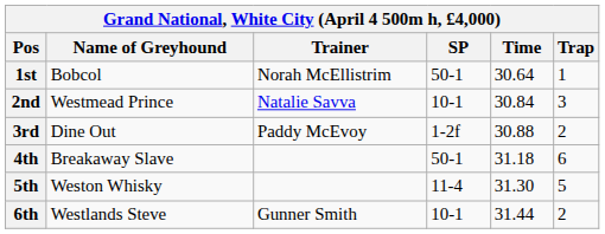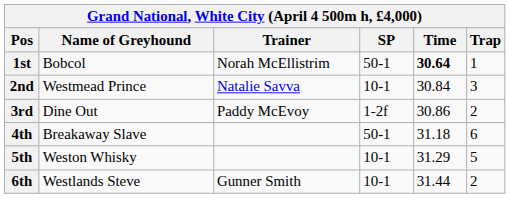1st | Time: normal -> bold
3rd | Time: 30.88 -> 30.86
5th | SP: 11-4 -> 10-1
5th | Time: 31.30 -> 31.29
